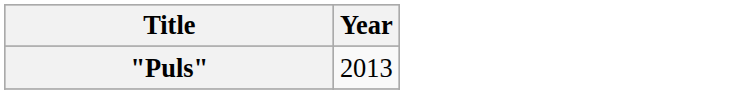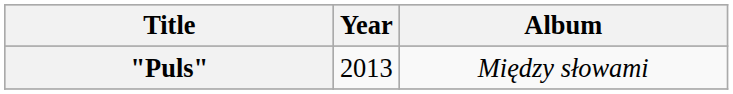+ column: Album | Między słowami
